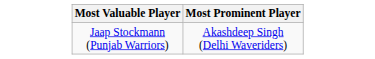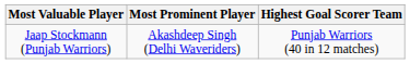+ column: Highest Goal Scorer Team | Punjab Warriors (40 in 12 matches)
